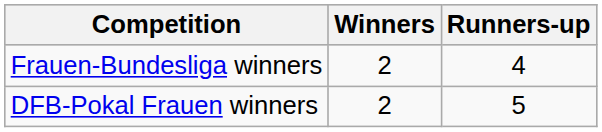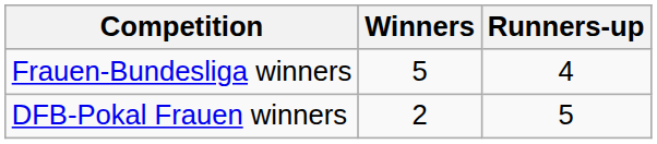Frauen-Bundesliga winners | Winners: 2 -> 5
